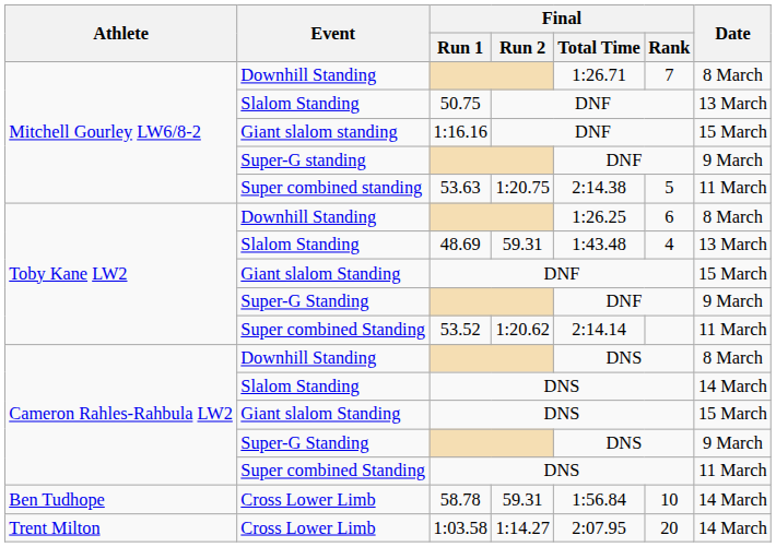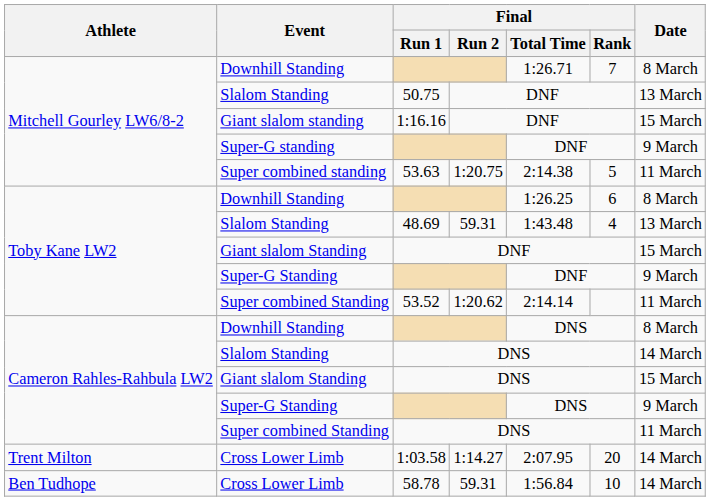rows swapped: 1:03.58 <-> 58.78
